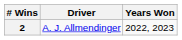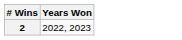- column: Driver | A. J. Allmendinger
